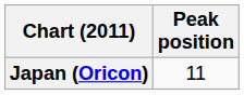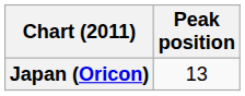Japan (Oricon) | Peak position: 11 -> 13
